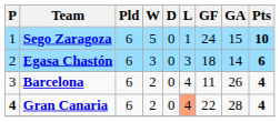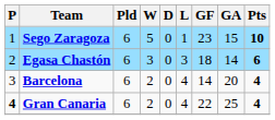Sego Zaragoza | GF: 24 -> 23
Barcelona | GF: 11 -> 14
Barcelona | GA: 26 -> 20
Gran Canaria | L: lightsalmon background -> no background
Gran Canaria | GA: 28 -> 25
